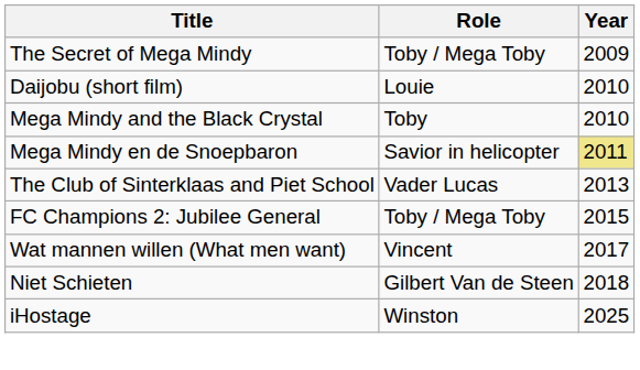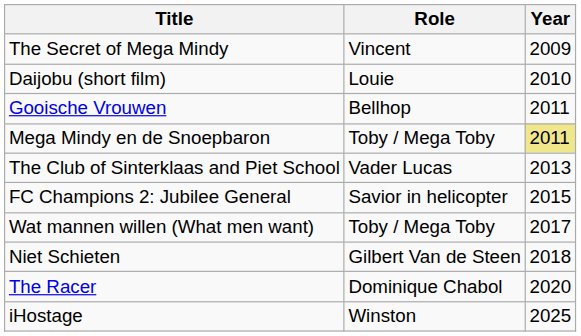The Secret of Mega Mindy | Role: Toby / Mega Toby -> Vincent
- row: Mega Mindy and the Black Crystal | Toby | 2010
+ row: Gooische Vrouwen | Bellhop | 2011
Mega Mindy en de Snoepbaron | Role: Savior in helicopter -> Toby / Mega Toby
FC Champions 2: Jubilee General | Role: Toby / Mega Toby -> Savior in helicopter
Wat mannen willen (What men want) | Role: Vincent -> Toby / Mega Toby
+ row: The Racer | Dominique Chabol | 2020
